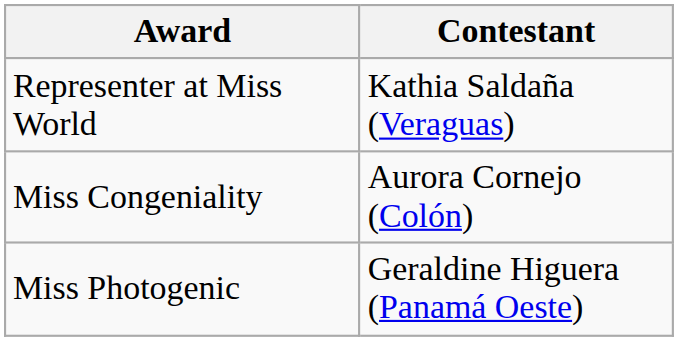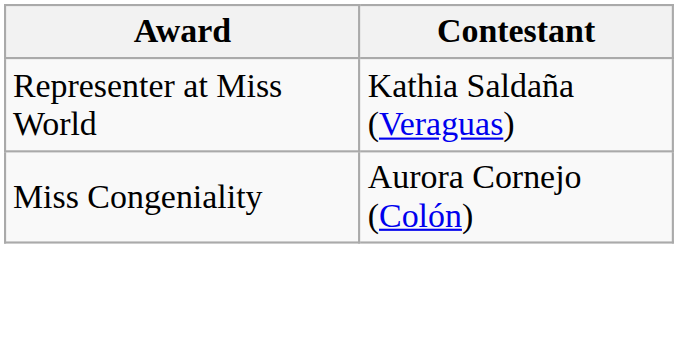- row: Miss Photogenic | Geraldine Higuera (Panamá Oeste)
